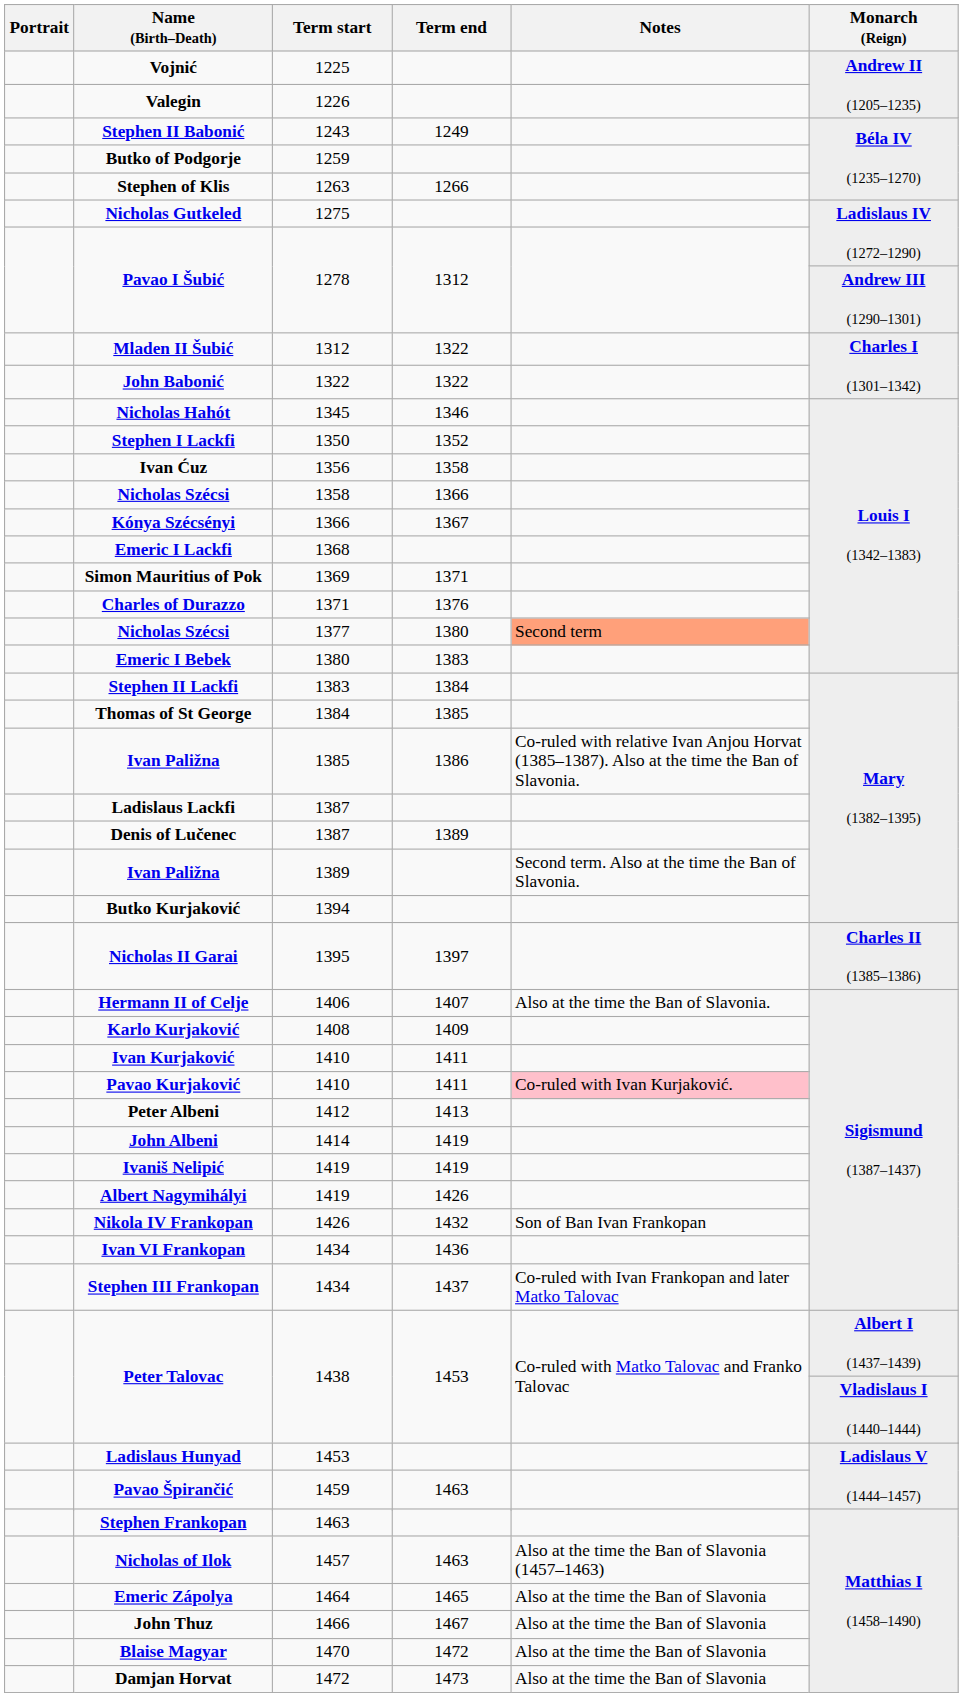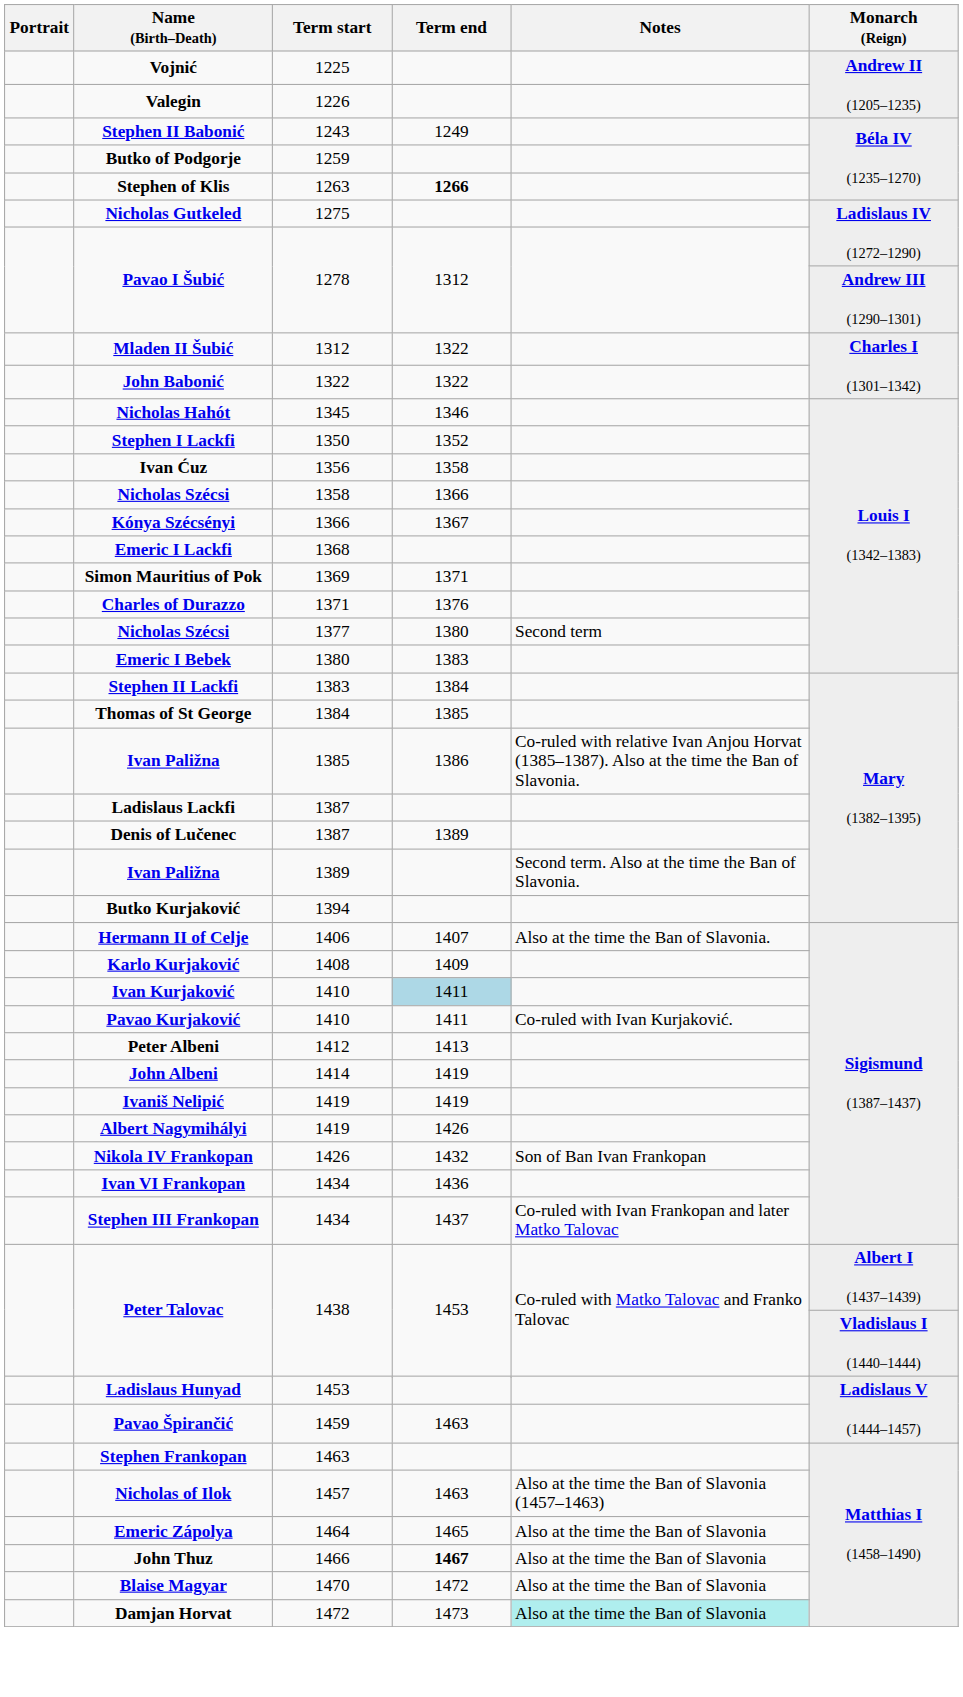Stephen of Klis | Term end: normal -> bold
Nicholas Szécsi / 1377 | Notes: lightsalmon background -> no background
- row: Nicholas II Garai | 1395 | 1397 | Charles II (1385–1386)
Ivan Kurjaković | Term end: no background -> lightblue background
Pavao Kurjaković | Notes: pink background -> no background
John Thuz | Term end: normal -> bold
Damjan Horvat | Notes: no background -> paleturquoise background
